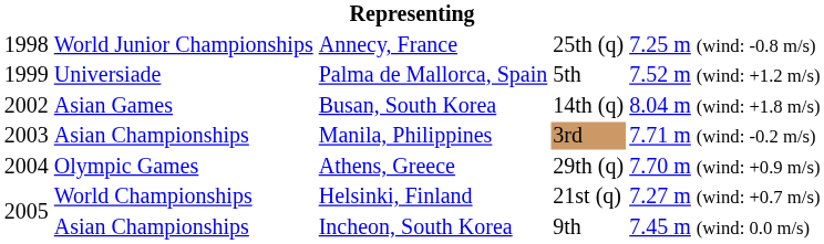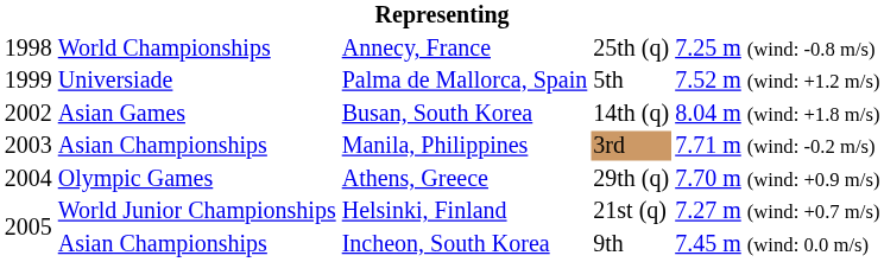Annecy, France | column 2: World Junior Championships -> World Championships
Helsinki, Finland | column 2: World Championships -> World Junior Championships
